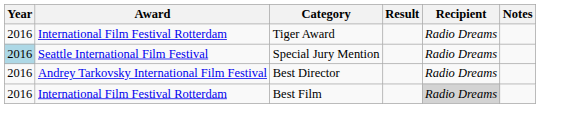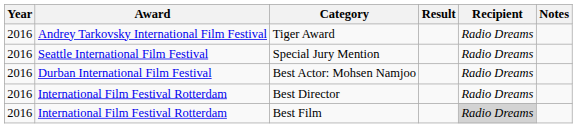Tiger Award | Award: International Film Festival Rotterdam -> Andrey Tarkovsky International Film Festival
Special Jury Mention | Year: lightblue background -> no background
+ row: 2016 | Durban International Film Festival | Best Actor: Mohsen Namjoo | Radio Dreams
Best Director | Award: Andrey Tarkovsky International Film Festival -> International Film Festival Rotterdam
